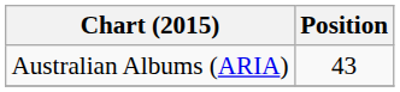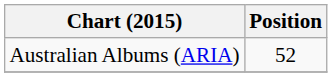Australian Albums (ARIA) | Position: 43 -> 52
